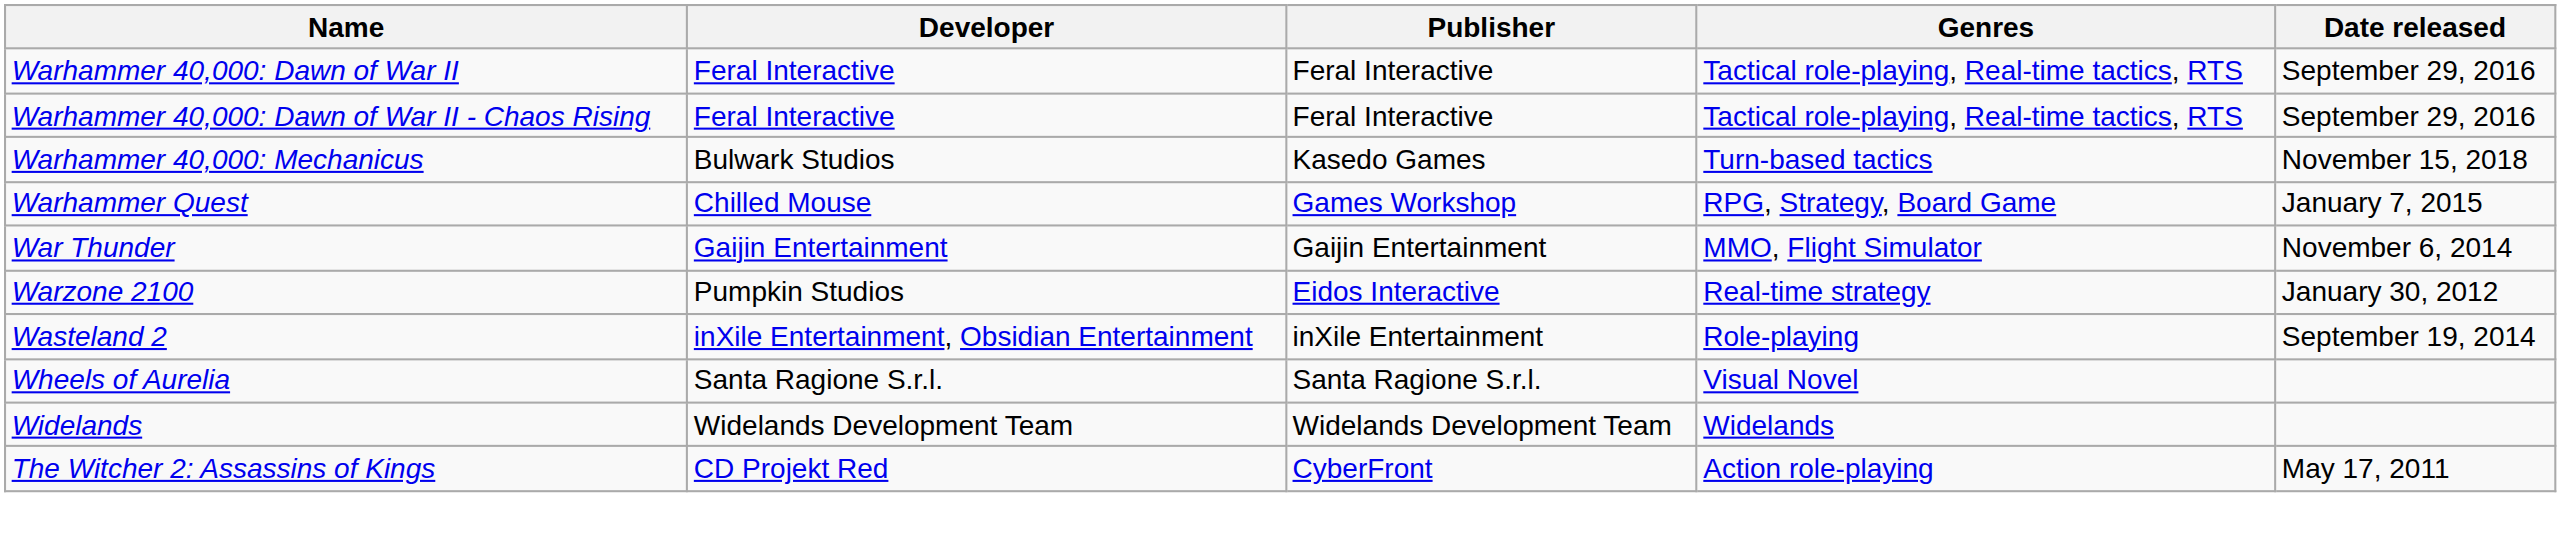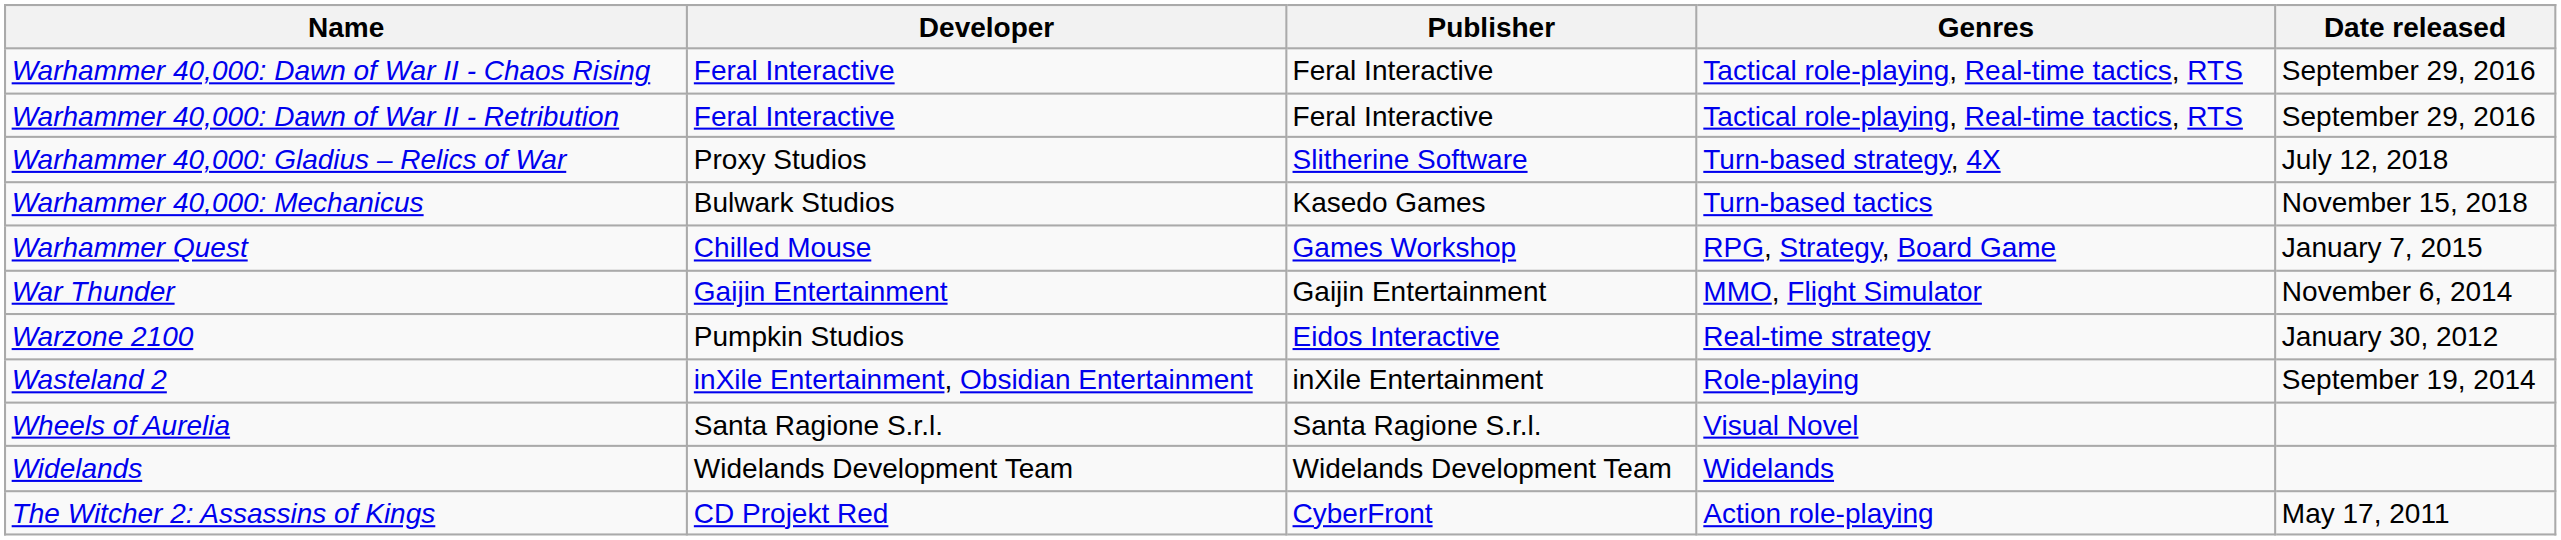- row: Warhammer 40,000: Dawn of War II | Feral Interactive | Feral Interactive | Tactical role-playing, Real-time tactics, RTS | September 29, 2016
+ row: Warhammer 40,000: Dawn of War II - Retribution | Feral Interactive | Feral Interactive | Tactical role-playing, Real-time tactics, RTS | September 29, 2016
+ row: Warhammer 40,000: Gladius – Relics of War | Proxy Studios | Slitherine Software | Turn-based strategy, 4X | July 12, 2018
